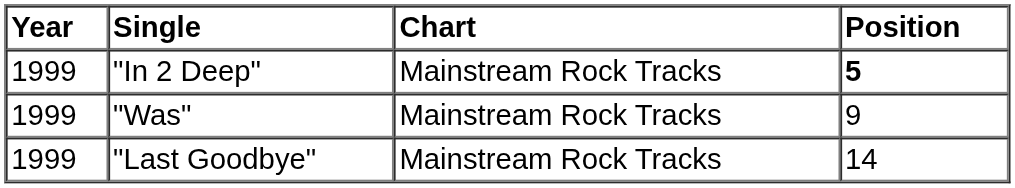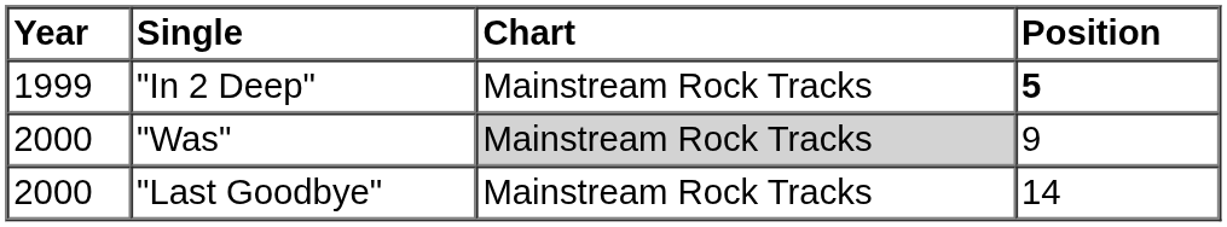"Was" | Year: 1999 -> 2000
"Was" | Chart: no background -> lightgrey background
"Last Goodbye" | Year: 1999 -> 2000
